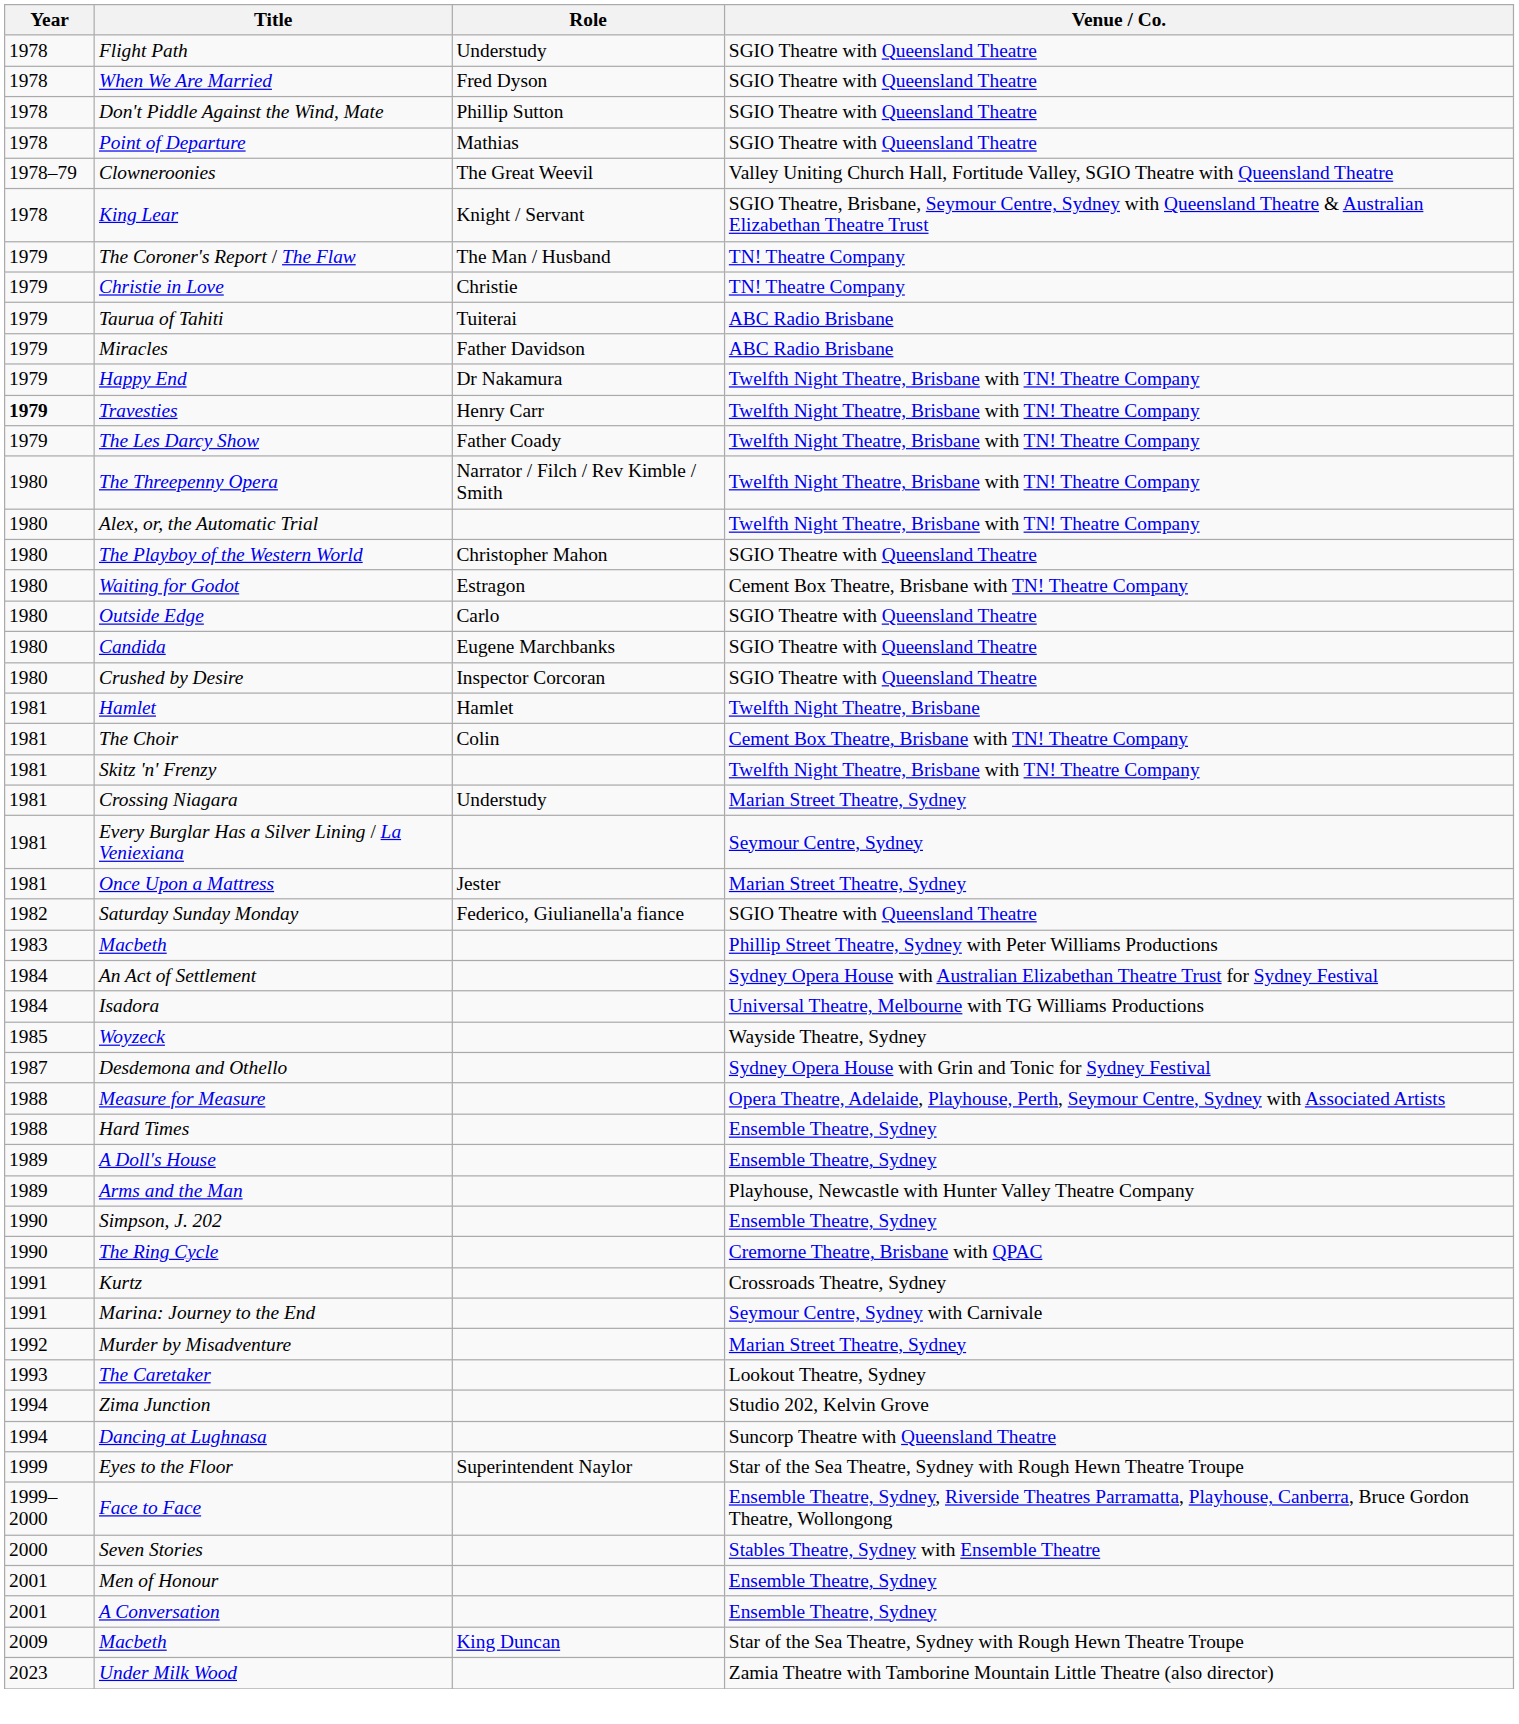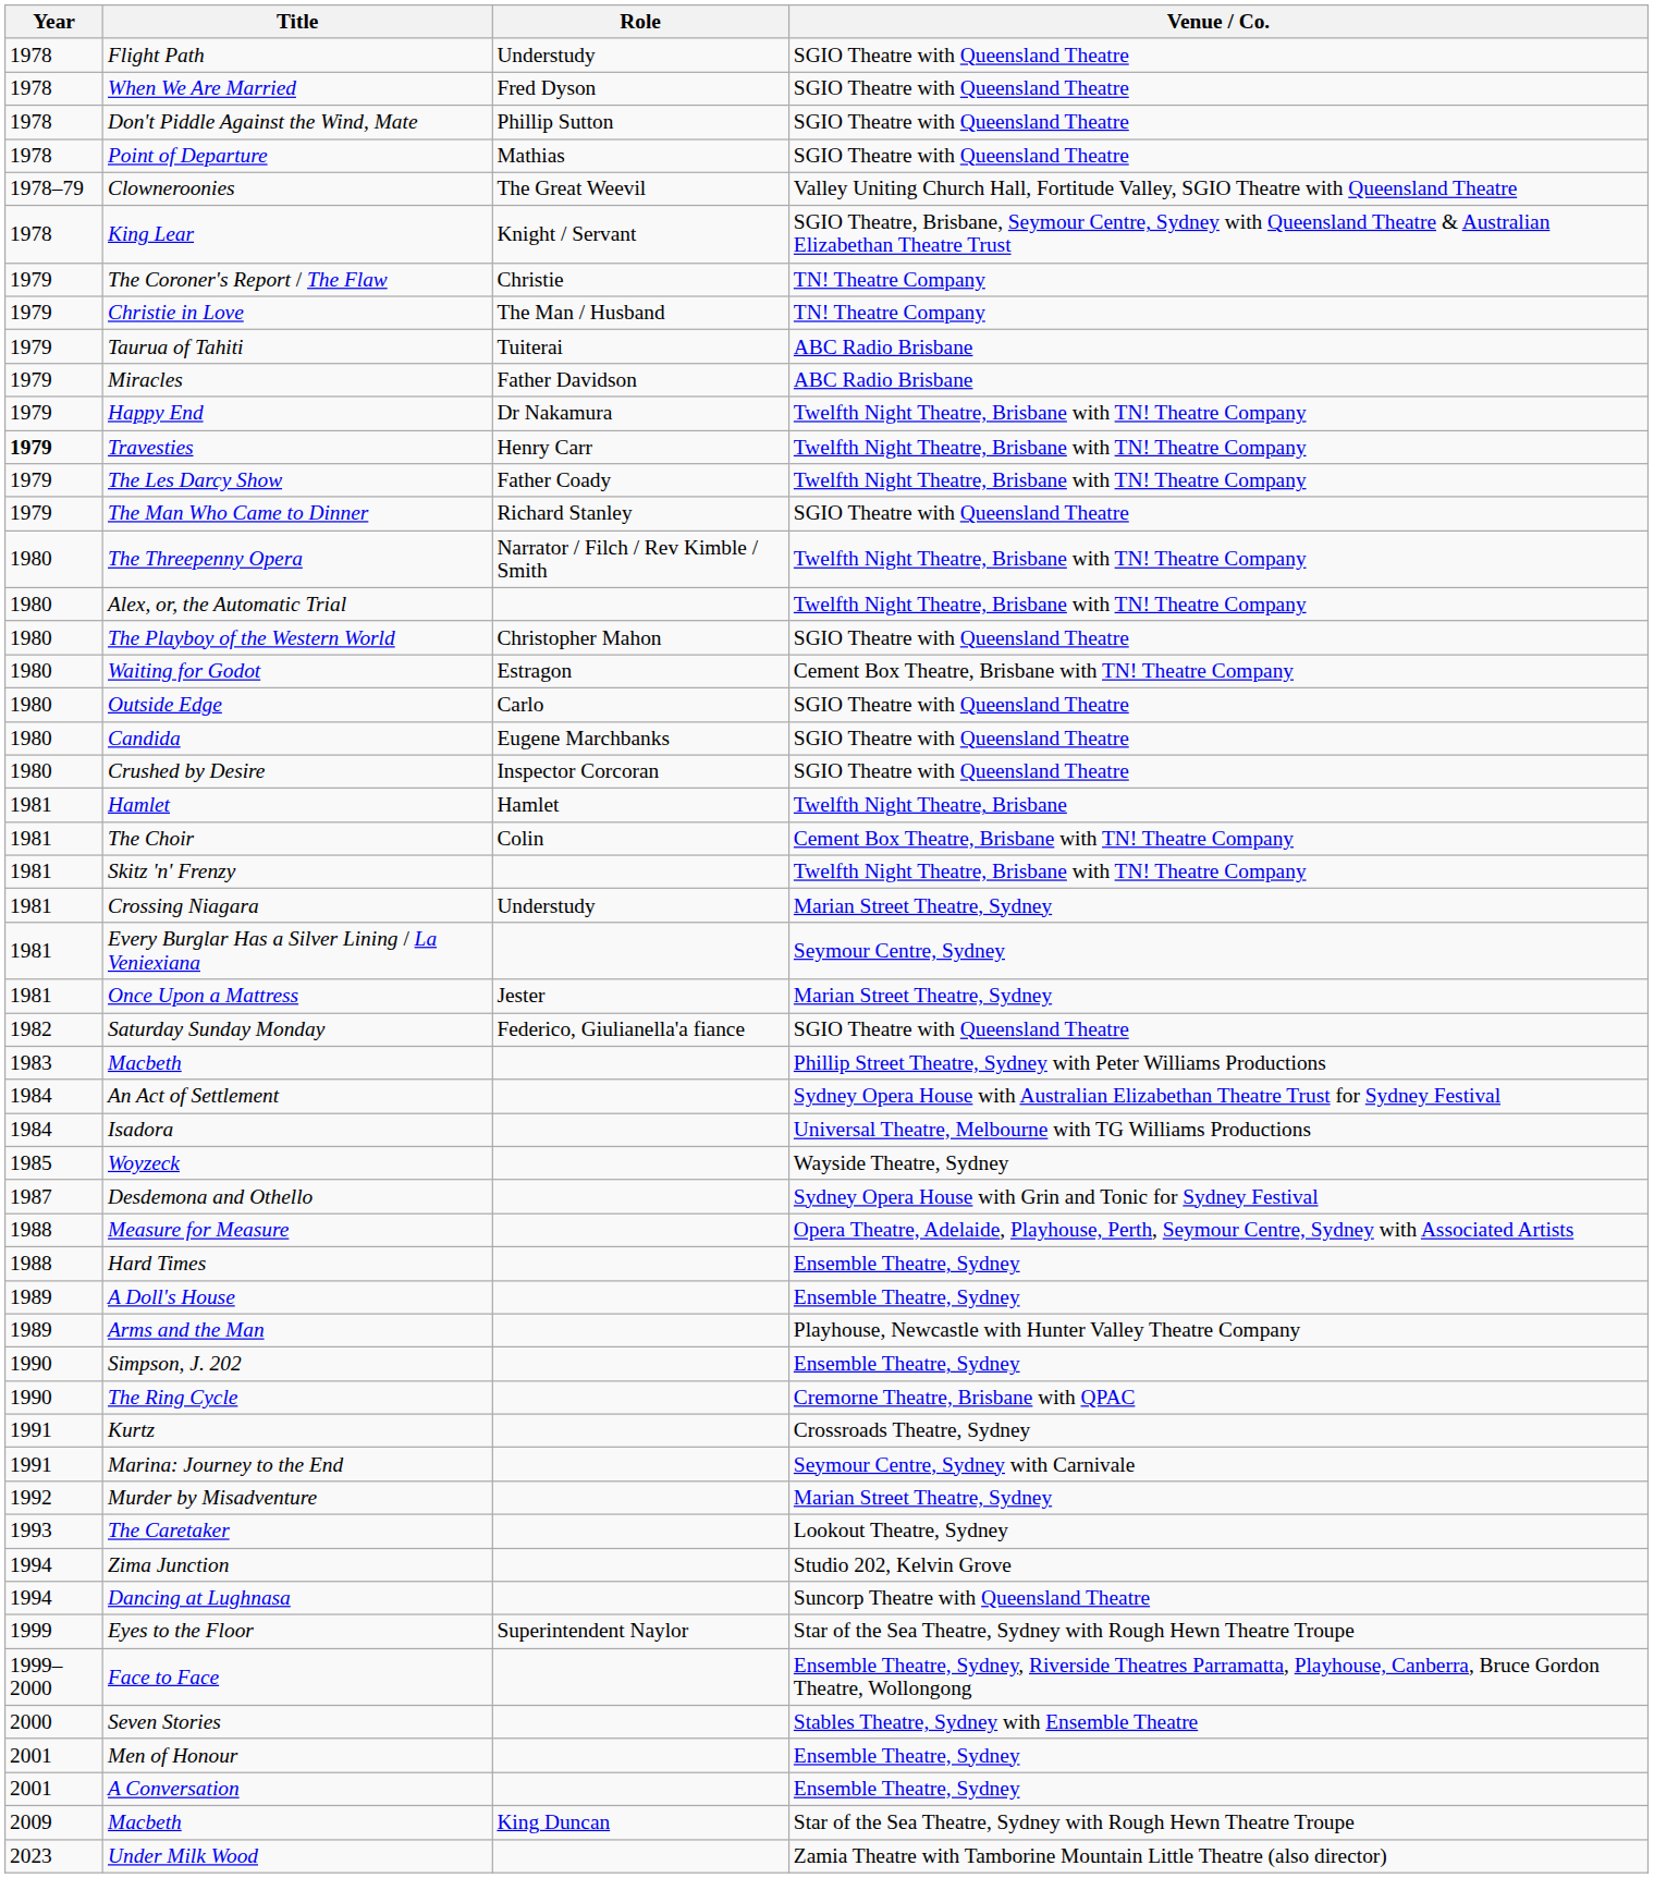The Coroner's Report / The Flaw | Role: The Man / Husband -> Christie
Christie in Love | Role: Christie -> The Man / Husband
+ row: 1979 | The Man Who Came to Dinner | Richard Stanley | SGIO Theatre with Queensland Theatre
